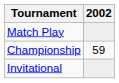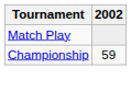- row: Invitational
